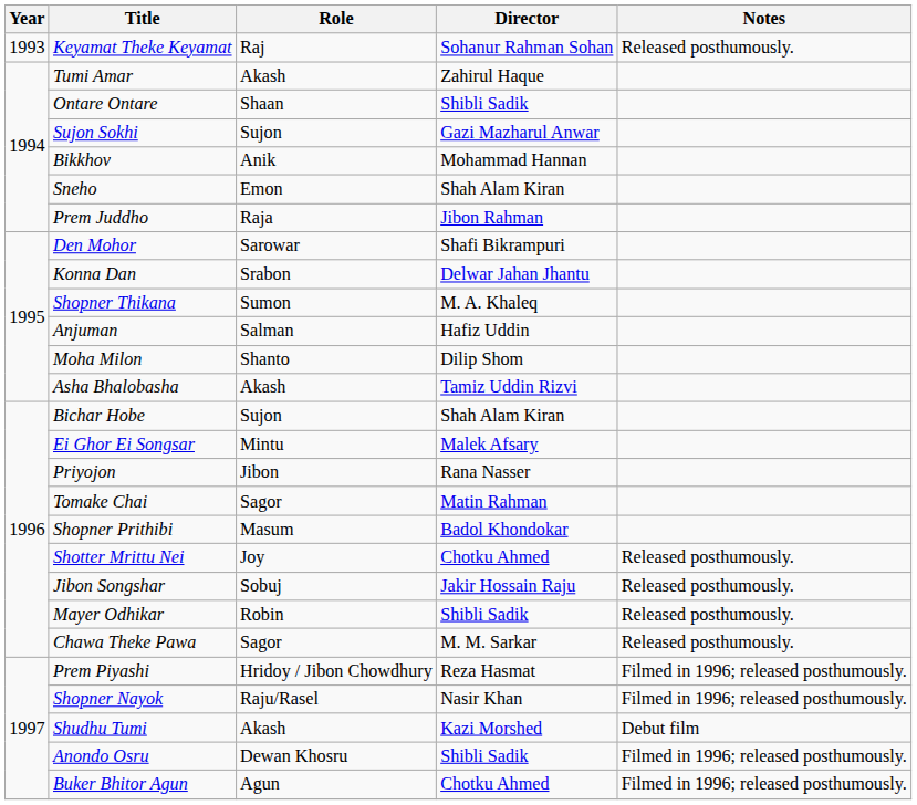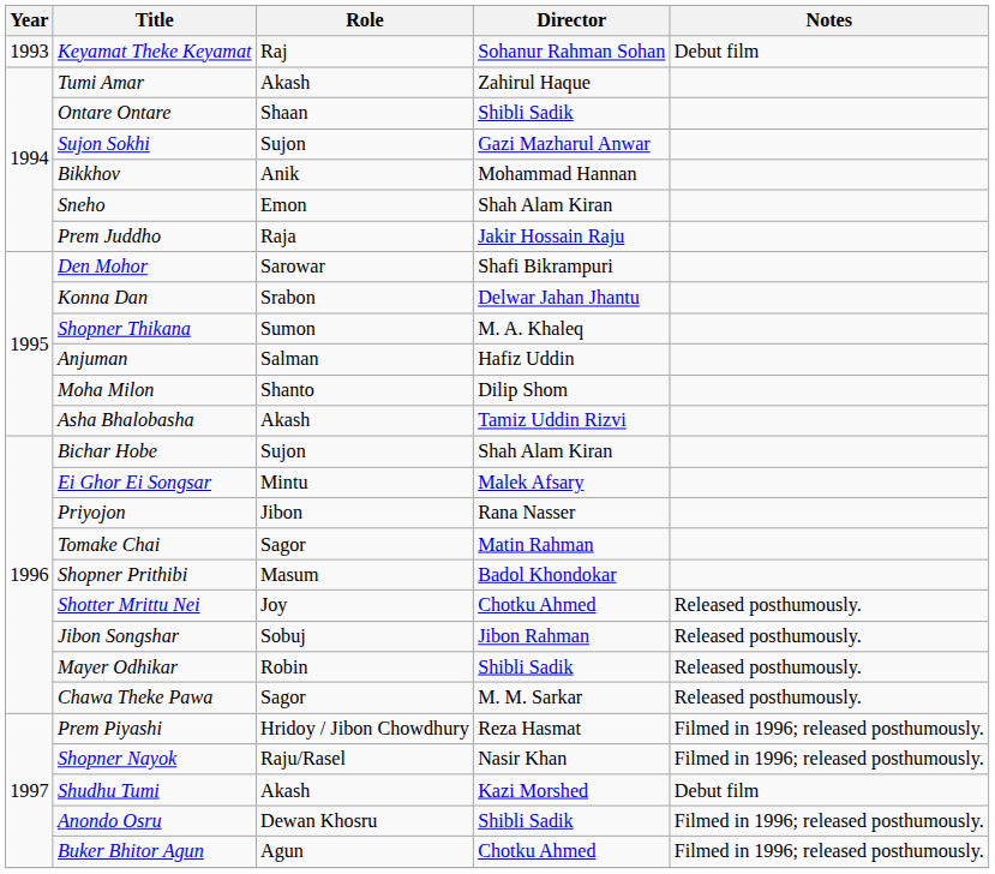Keyamat Theke Keyamat | Notes: Released posthumously. -> Debut film
Prem Juddho | Director: Jibon Rahman -> Jakir Hossain Raju
Jibon Songshar | Director: Jakir Hossain Raju -> Jibon Rahman
